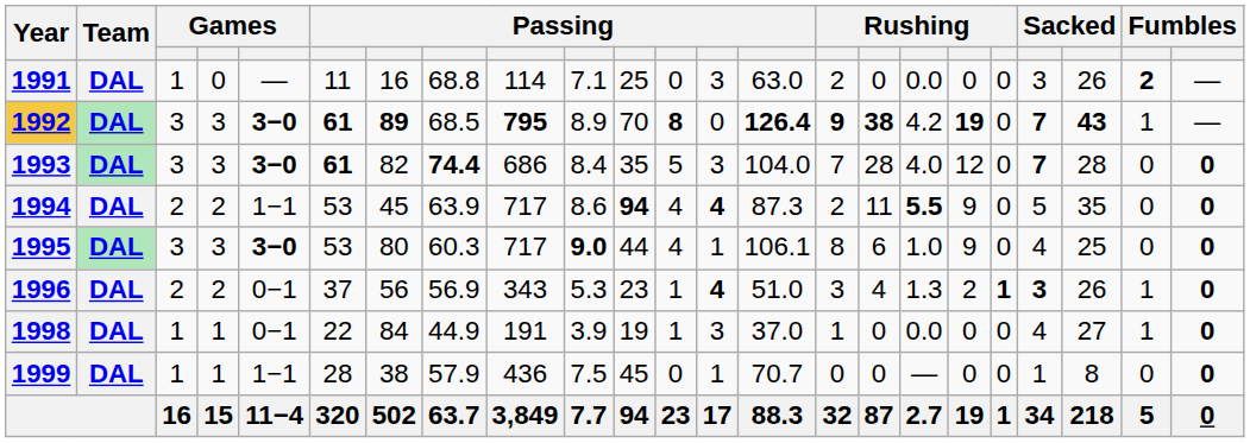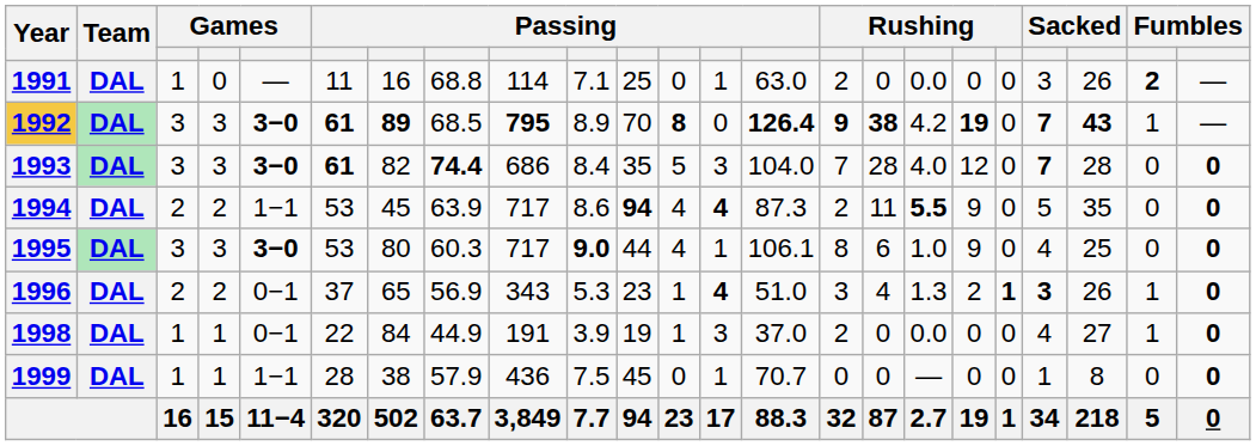1991 | column 13: 3 -> 1
1996 | column 7: 56 -> 65
1998 | column 15: 1 -> 2
